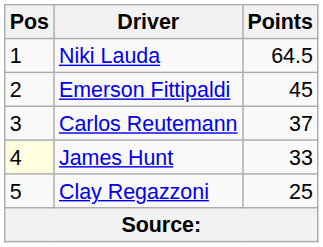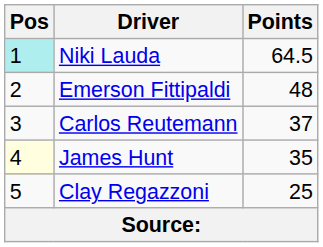Niki Lauda | Pos: no background -> paleturquoise background
Emerson Fittipaldi | Points: 45 -> 48
James Hunt | Points: 33 -> 35
